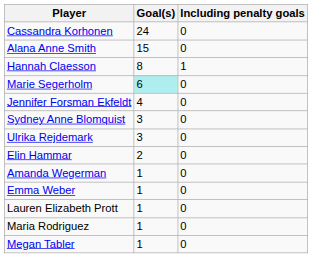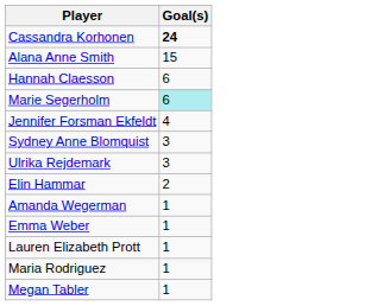- column: Including penalty goals | 0 | 0 | 1 | 0 | 0 | 0 | 0 | 0 | 0 | 0 | 0 | 0 | 0
Cassandra Korhonen | Goal(s): normal -> bold
Hannah Claesson | Goal(s): 8 -> 6
